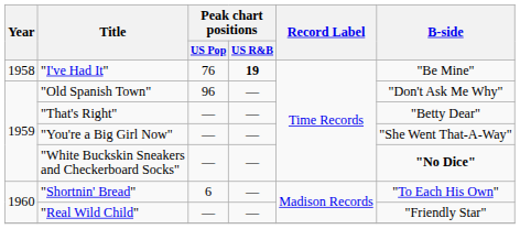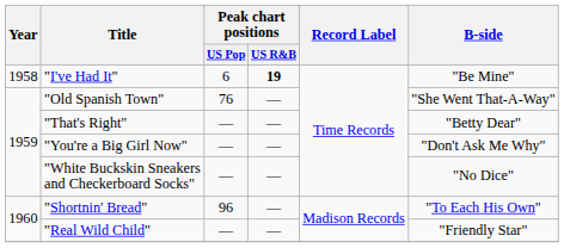"I've Had It" | Peak chart positions / US Pop: 76 -> 6
"Old Spanish Town" | Peak chart positions / US Pop: 96 -> 76
"Old Spanish Town" | B-side: "Don't Ask Me Why" -> "She Went That-A-Way"
"You're a Big Girl Now" | B-side: "She Went That-A-Way" -> "Don't Ask Me Why"
"White Buckskin Sneakers and Checkerboard Socks" | B-side: bold -> normal
"Shortnin' Bread" | Peak chart positions / US Pop: 6 -> 96
